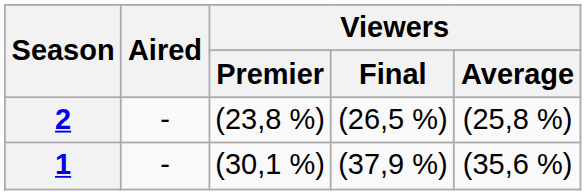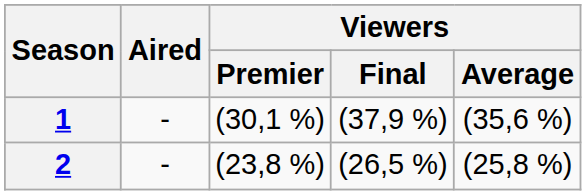rows swapped: 1 <-> 2
